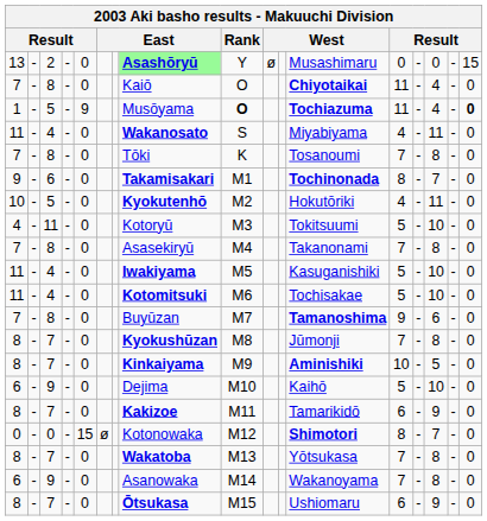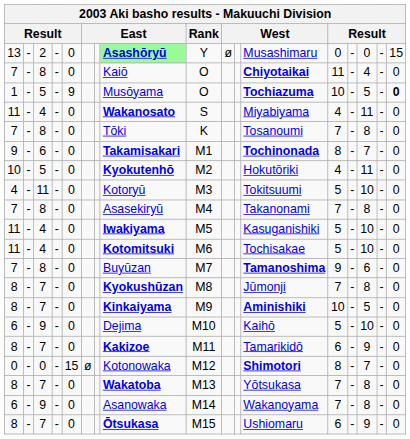1 | Rank: bold -> normal
1 | column 13: 11 -> 10
1 | column 15: 4 -> 5
